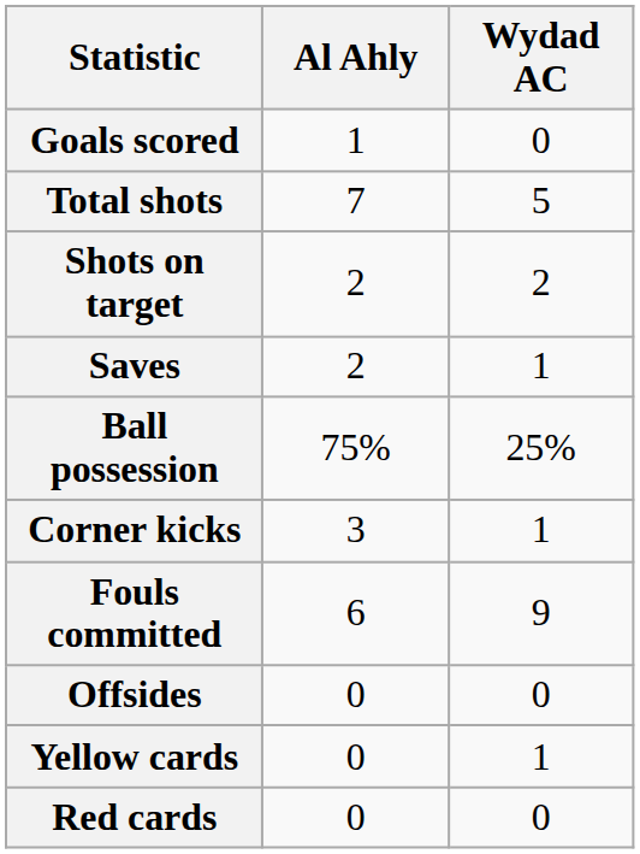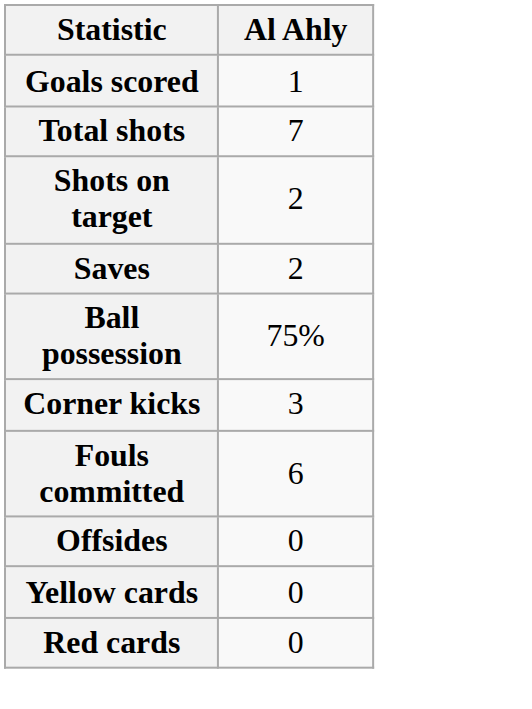- column: Wydad AC | 0 | 5 | 2 | 1 | 25% | 1 | 9 | 0 | 1 | 0
